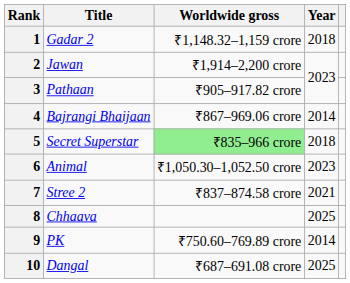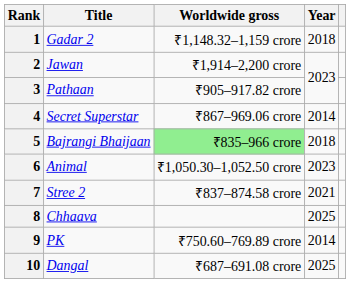4 | Title: Bajrangi Bhaijaan -> Secret Superstar
5 | Title: Secret Superstar -> Bajrangi Bhaijaan
